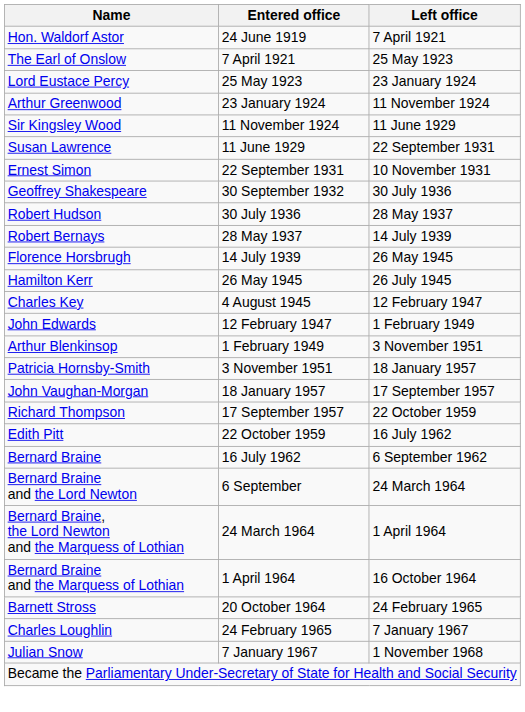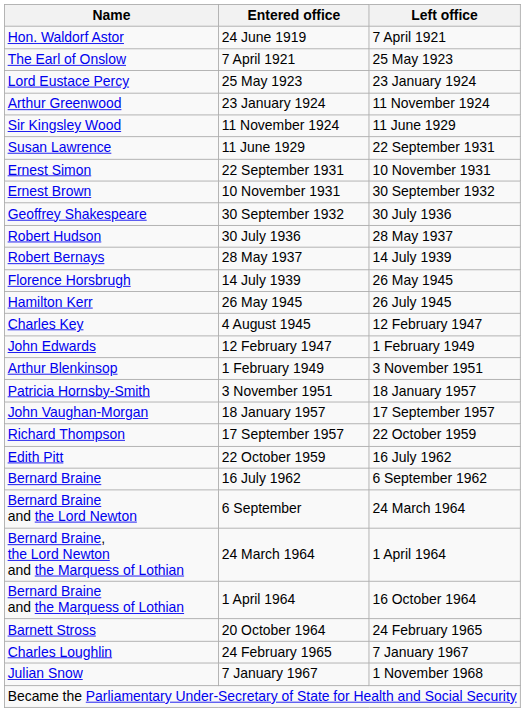+ row: Ernest Brown | 10 November 1931 | 30 September 1932
